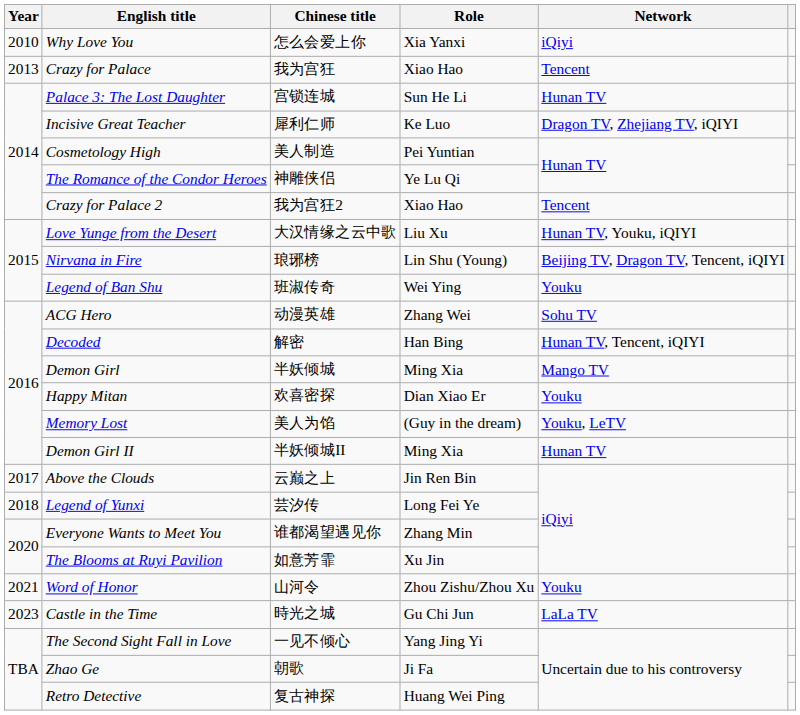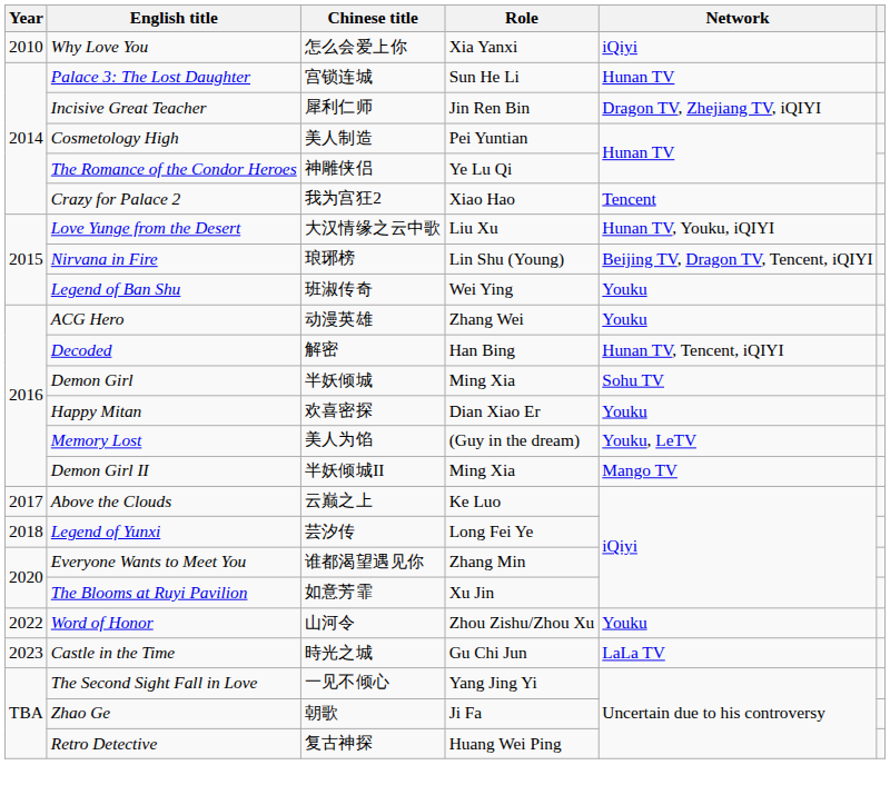- row: 2013 | Crazy for Palace | 我为宫狂 | Xiao Hao | Tencent
Incisive Great Teacher | Role: Ke Luo -> Jin Ren Bin
ACG Hero | Network: Sohu TV -> Youku
Demon Girl | Network: Mango TV -> Sohu TV
Demon Girl II | Network: Hunan TV -> Mango TV
Above the Clouds | Role: Jin Ren Bin -> Ke Luo
Word of Honor | Year: 2021 -> 2022
